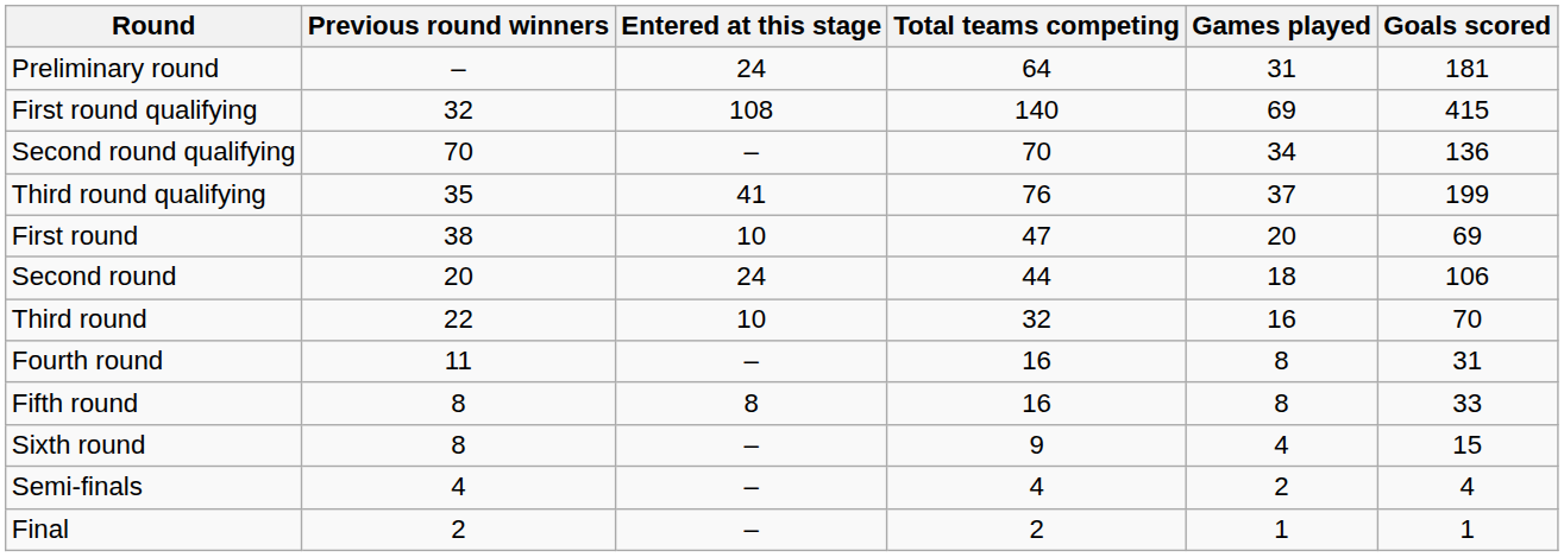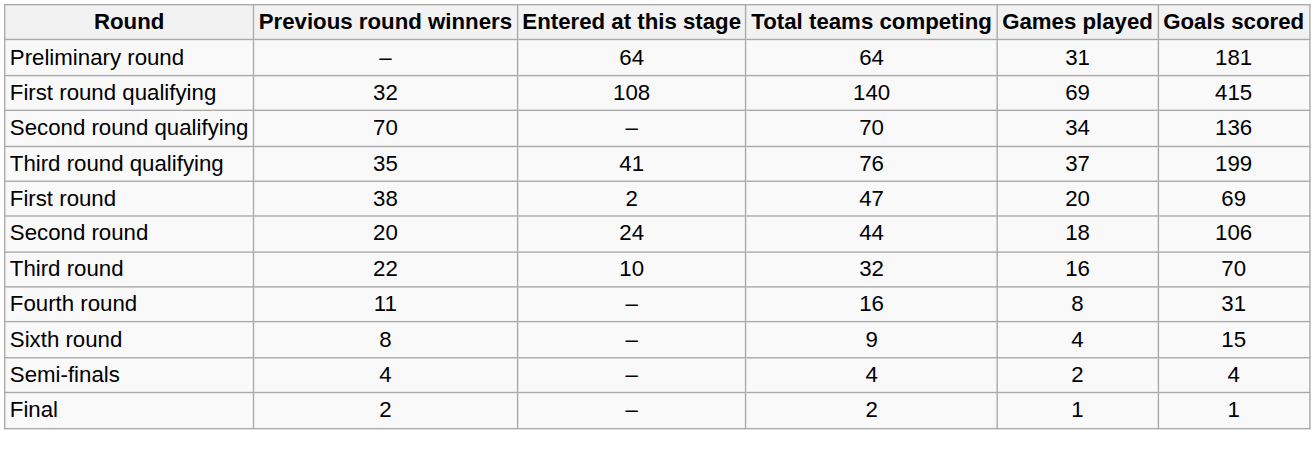Preliminary round | Entered at this stage: 24 -> 64
First round | Entered at this stage: 10 -> 2
- row: Fifth round | 8 | 8 | 16 | 8 | 33
